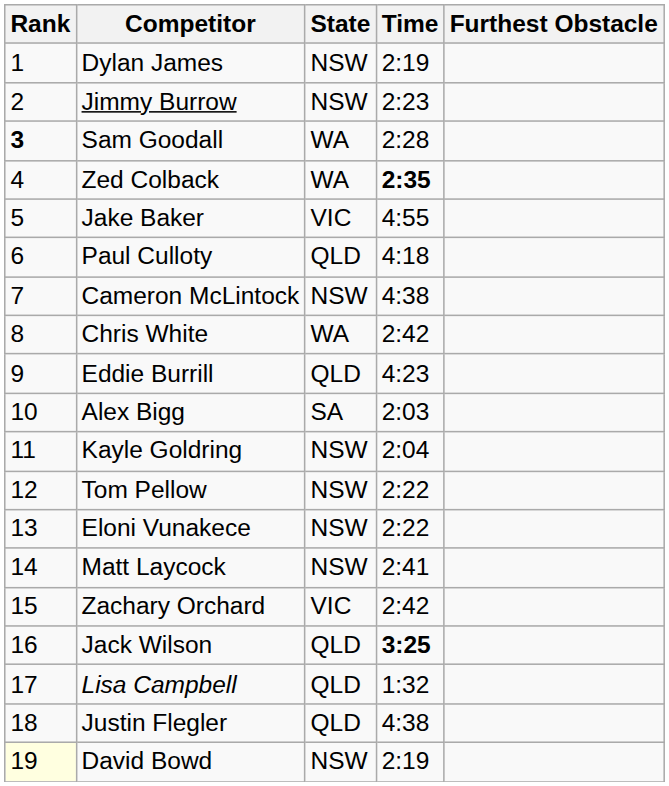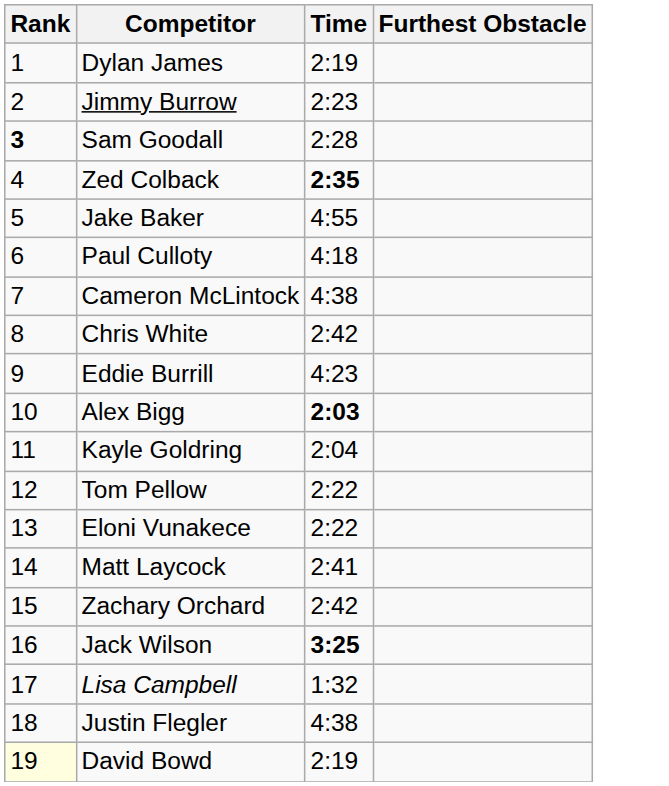- column: State | NSW | NSW | WA | WA | VIC | QLD | NSW | WA | QLD | SA | NSW | NSW | NSW | NSW | VIC | QLD | QLD | QLD | NSW
Alex Bigg | Time: normal -> bold
